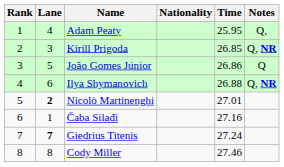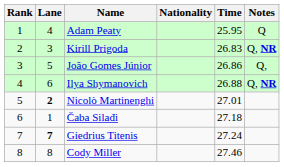Adam Peaty | Notes: Q, -> Q
Kirill Prigoda | Time: 26.85 -> 26.83
João Gomes Júnior | Notes: Q -> Q,
Čaba Silađi | Time: 27.16 -> 27.18
